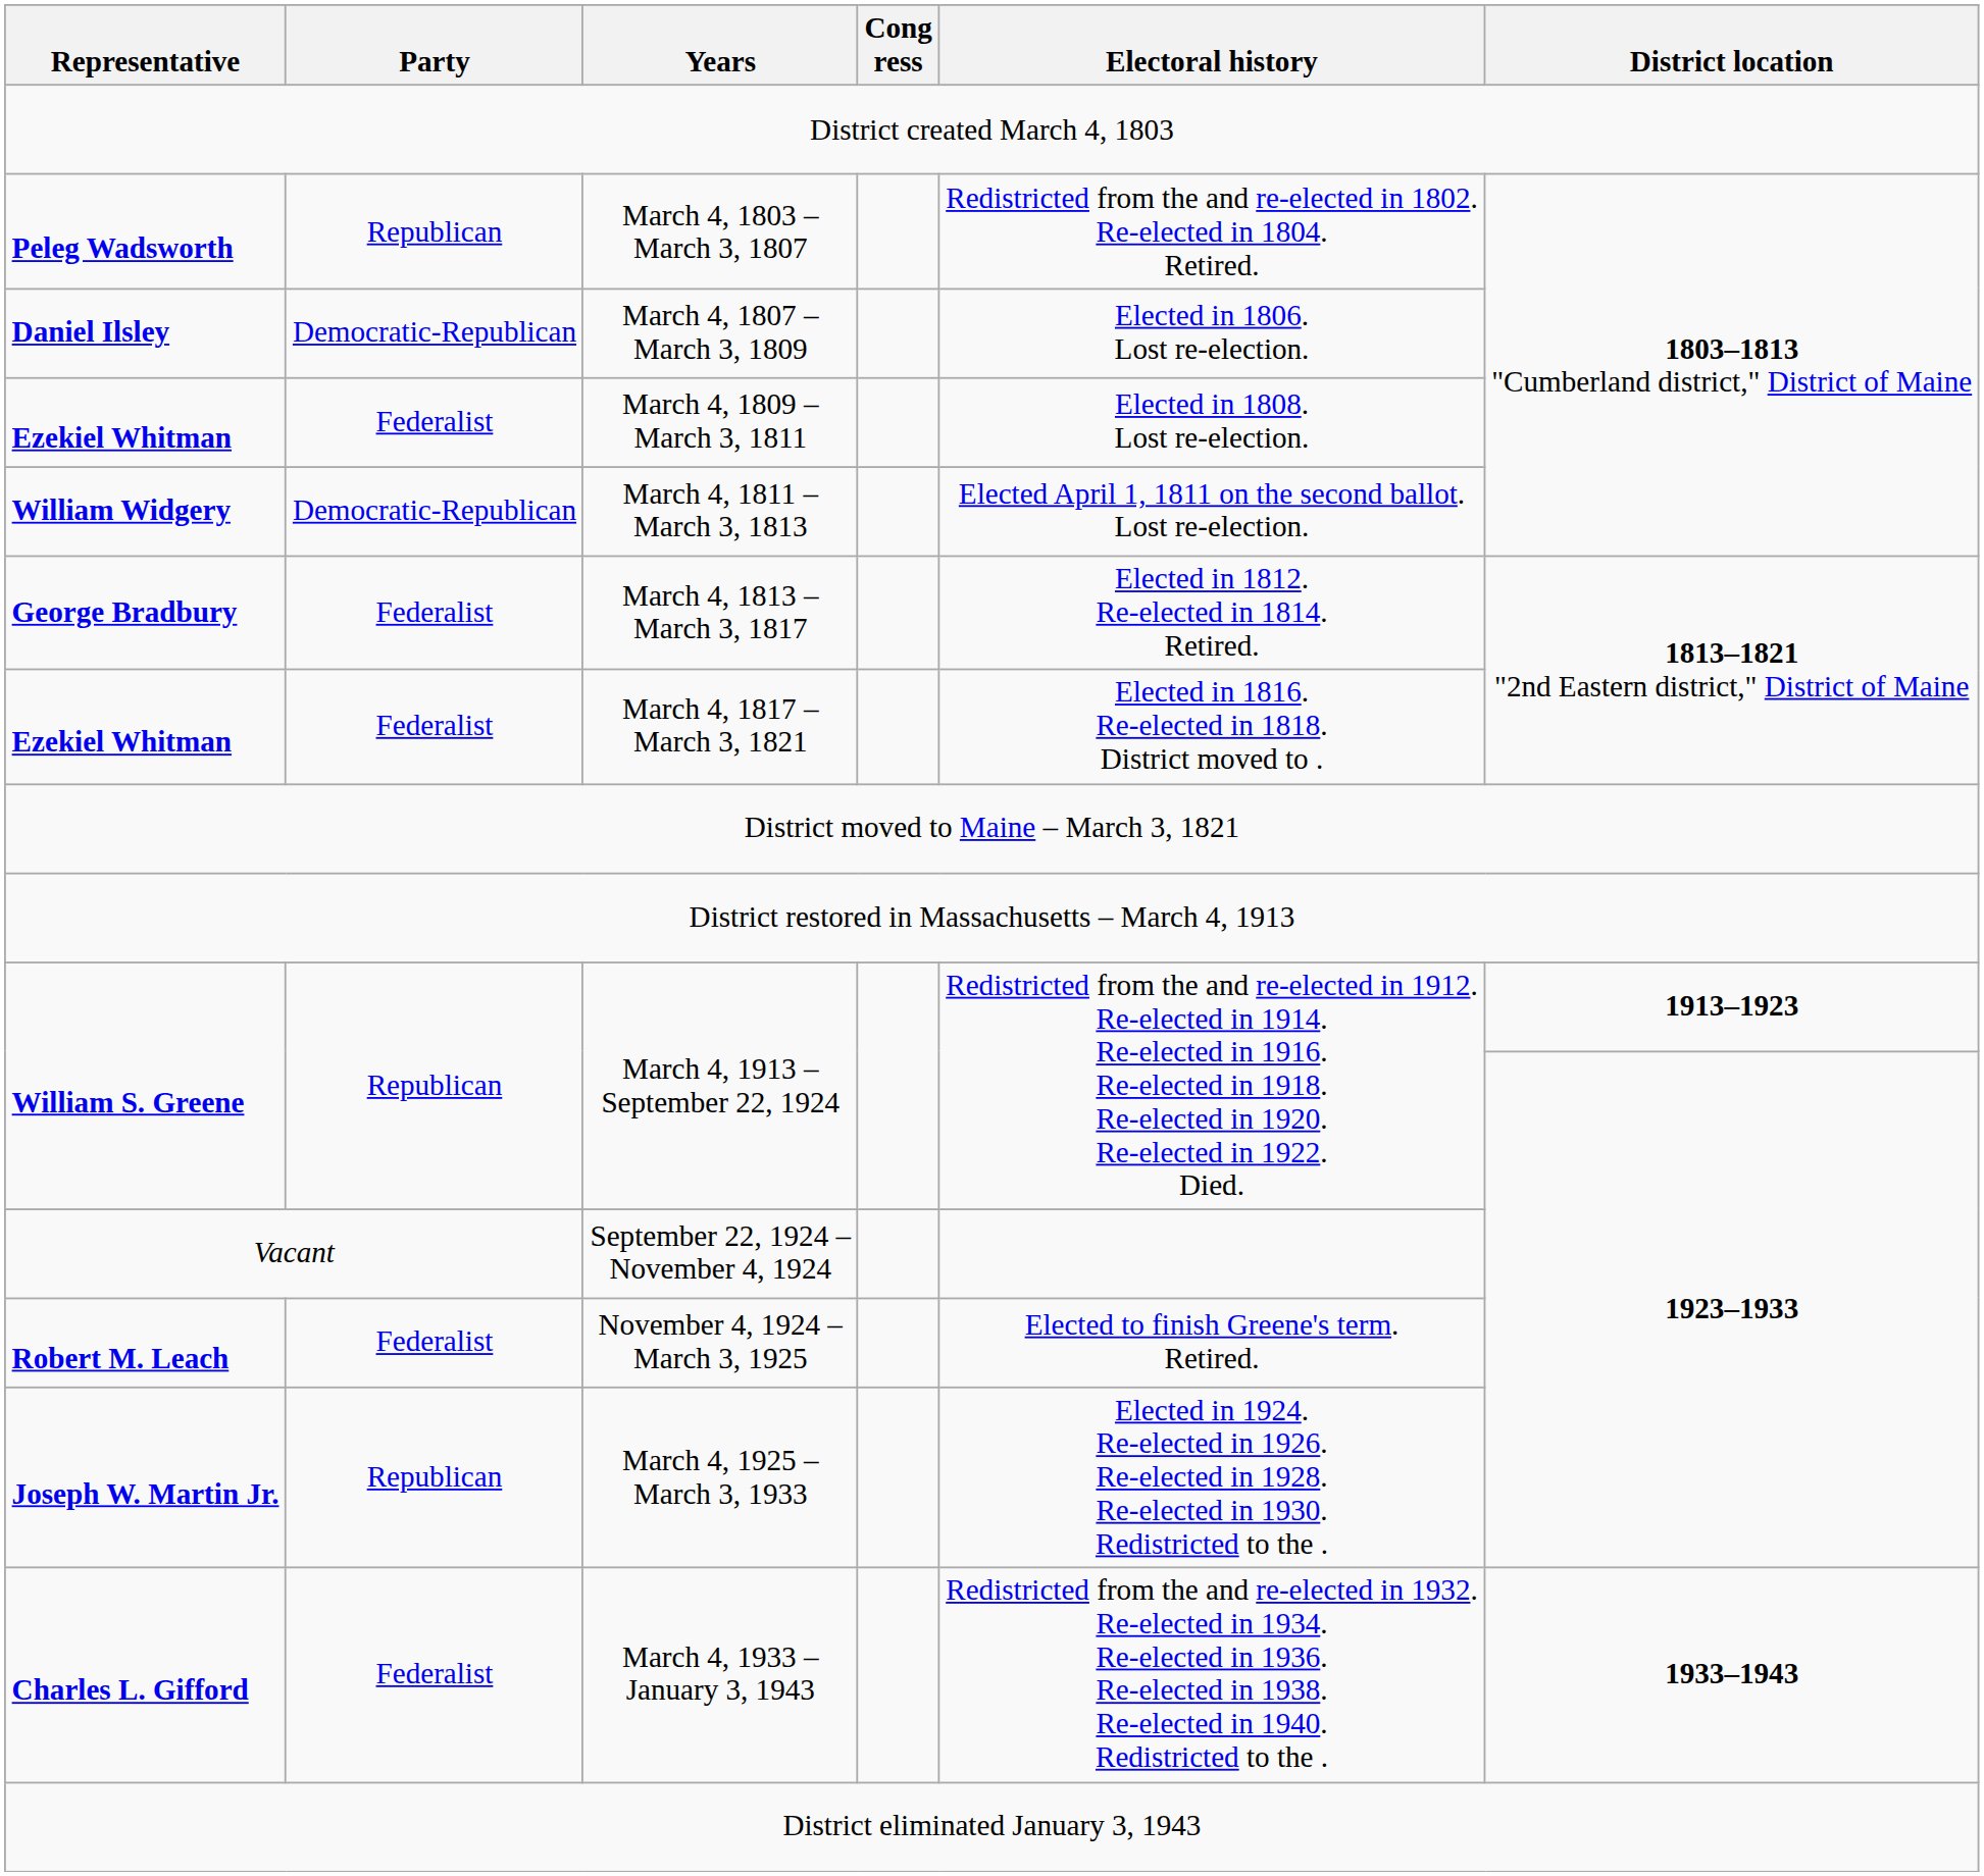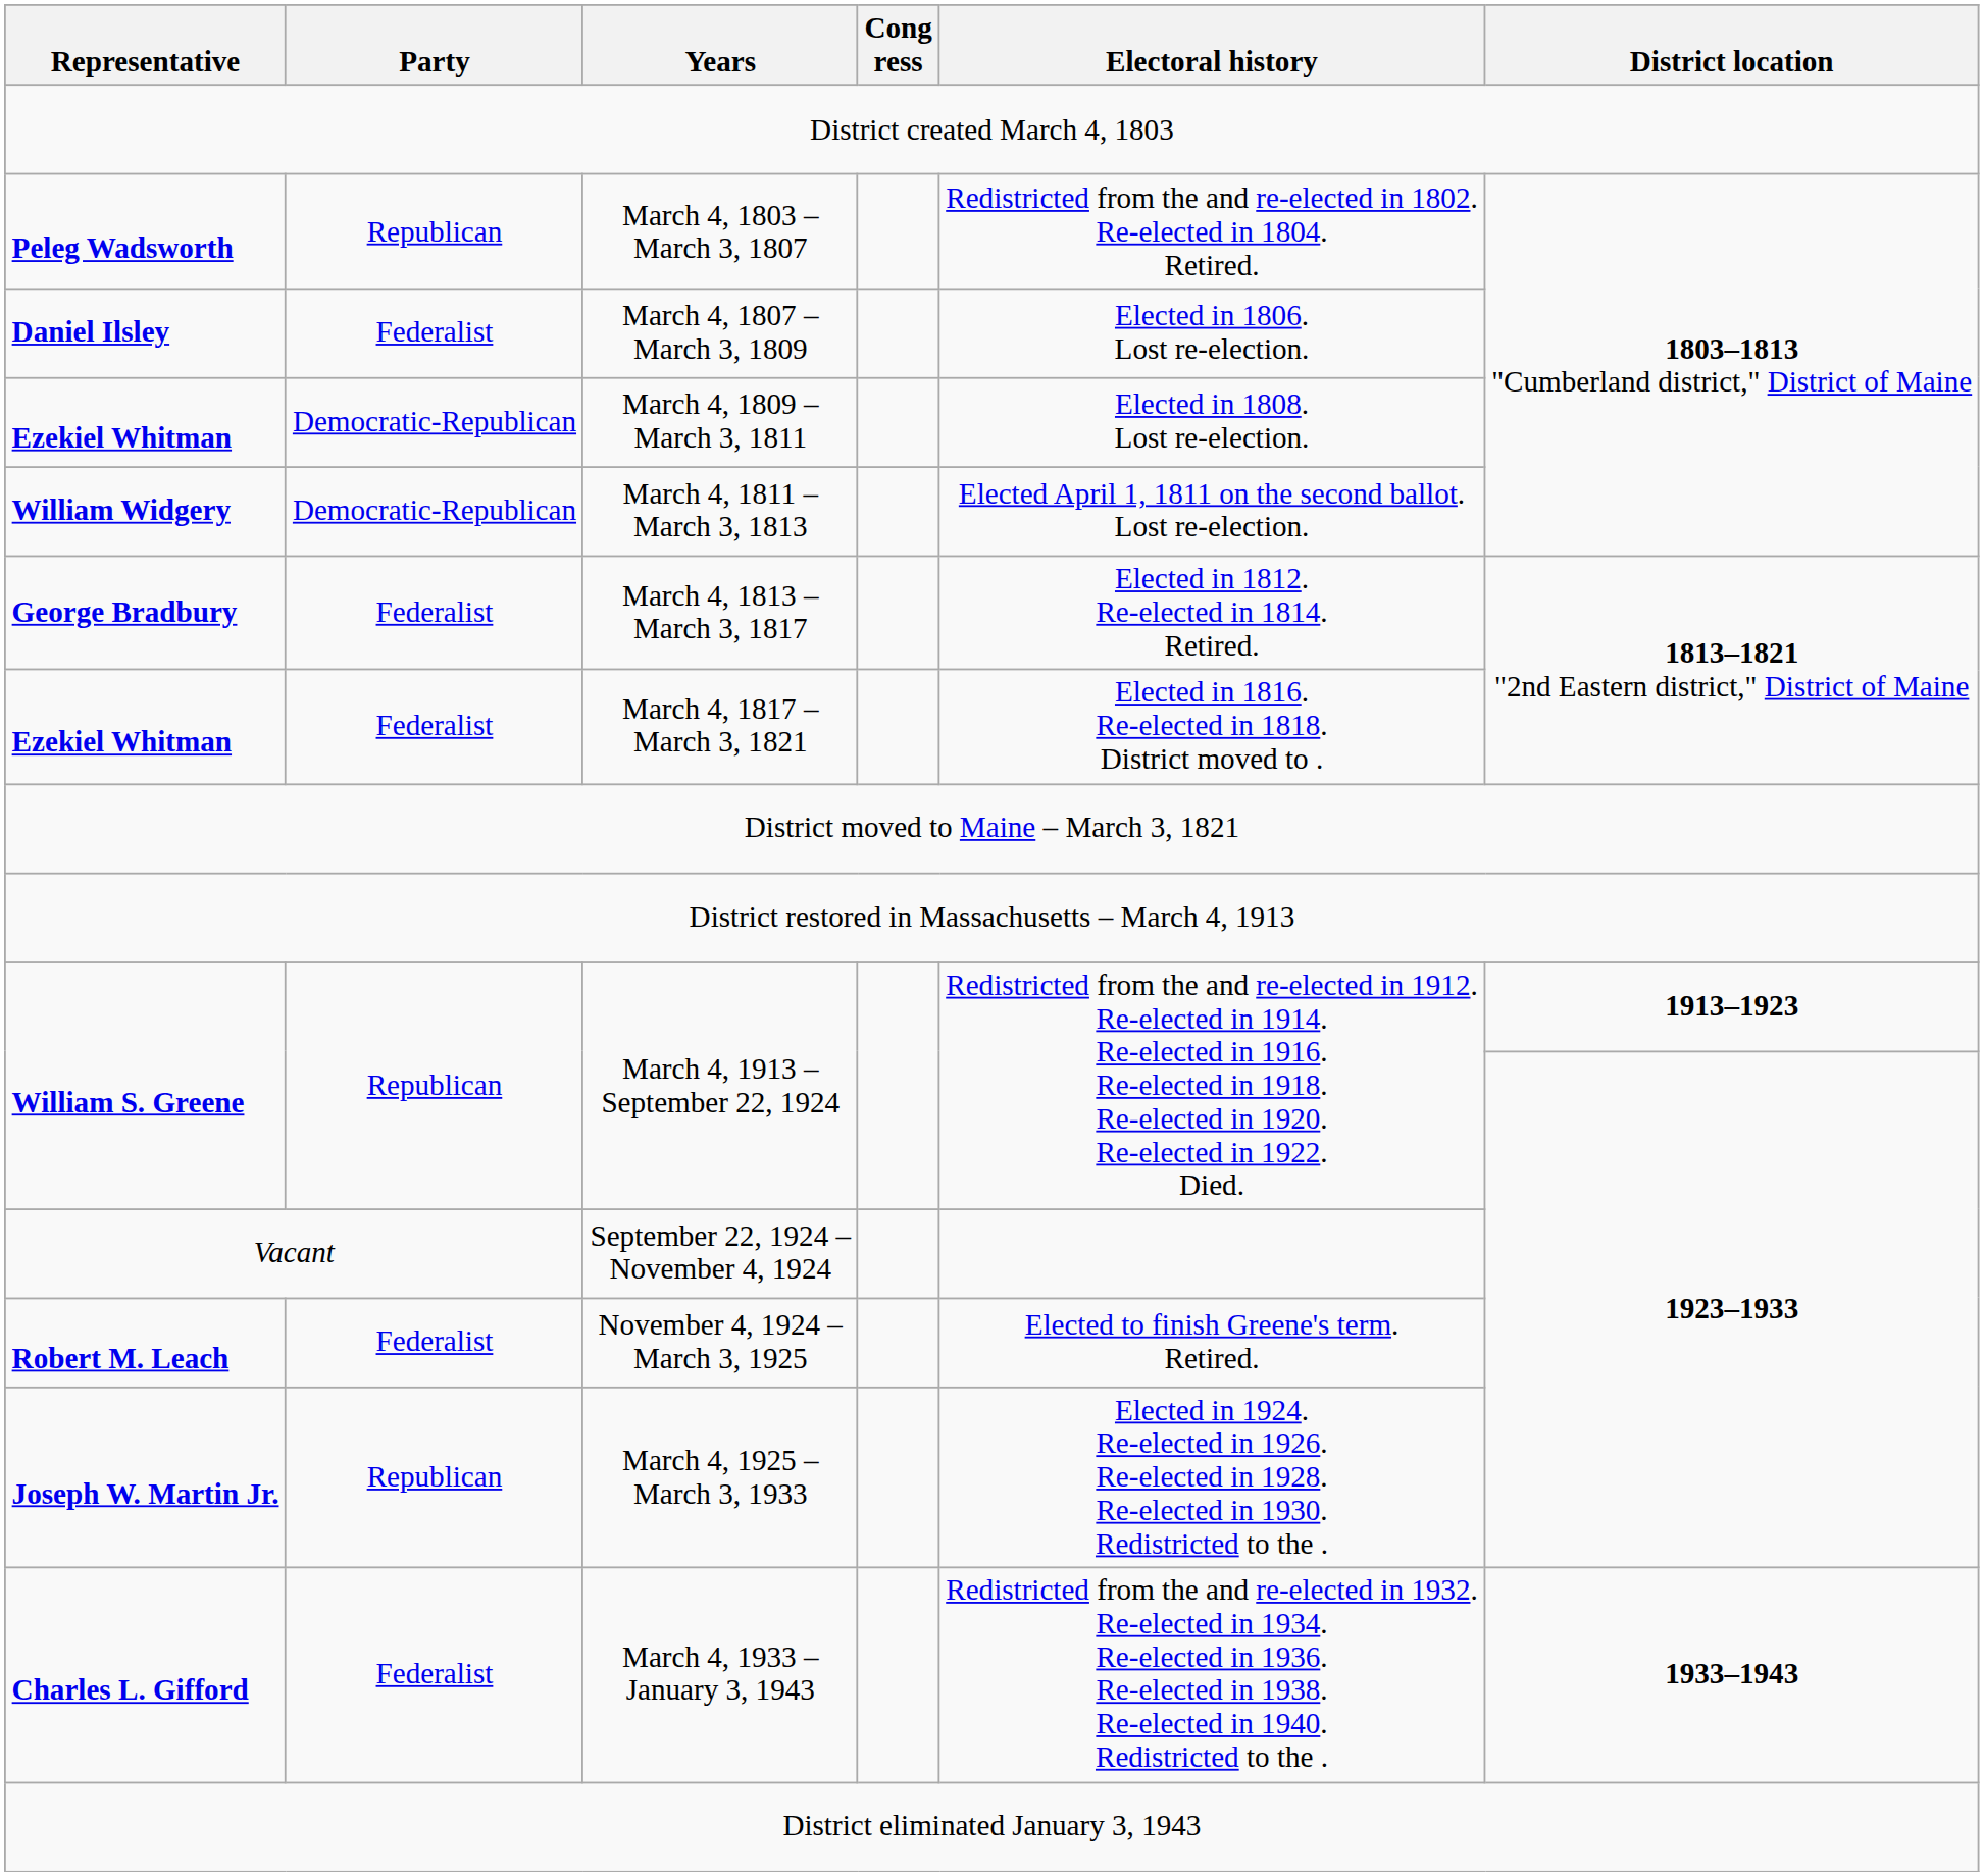March 4, 1807 – March 3, 1809 | Party: Democratic-Republican -> Federalist
March 4, 1809 – March 3, 1811 | Party: Federalist -> Democratic-Republican
